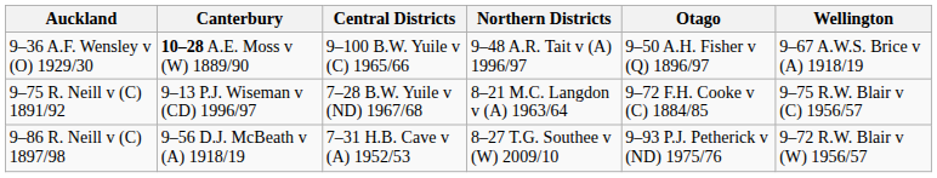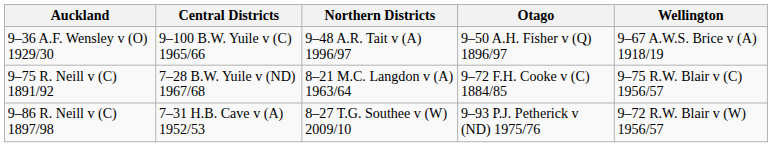- column: Canterbury | 10–28 A.E. Moss v (W) 1889/90 | 9–13 P.J. Wiseman v (CD) 1996/97 | 9–56 D.J. McBeath v (A) 1918/19
